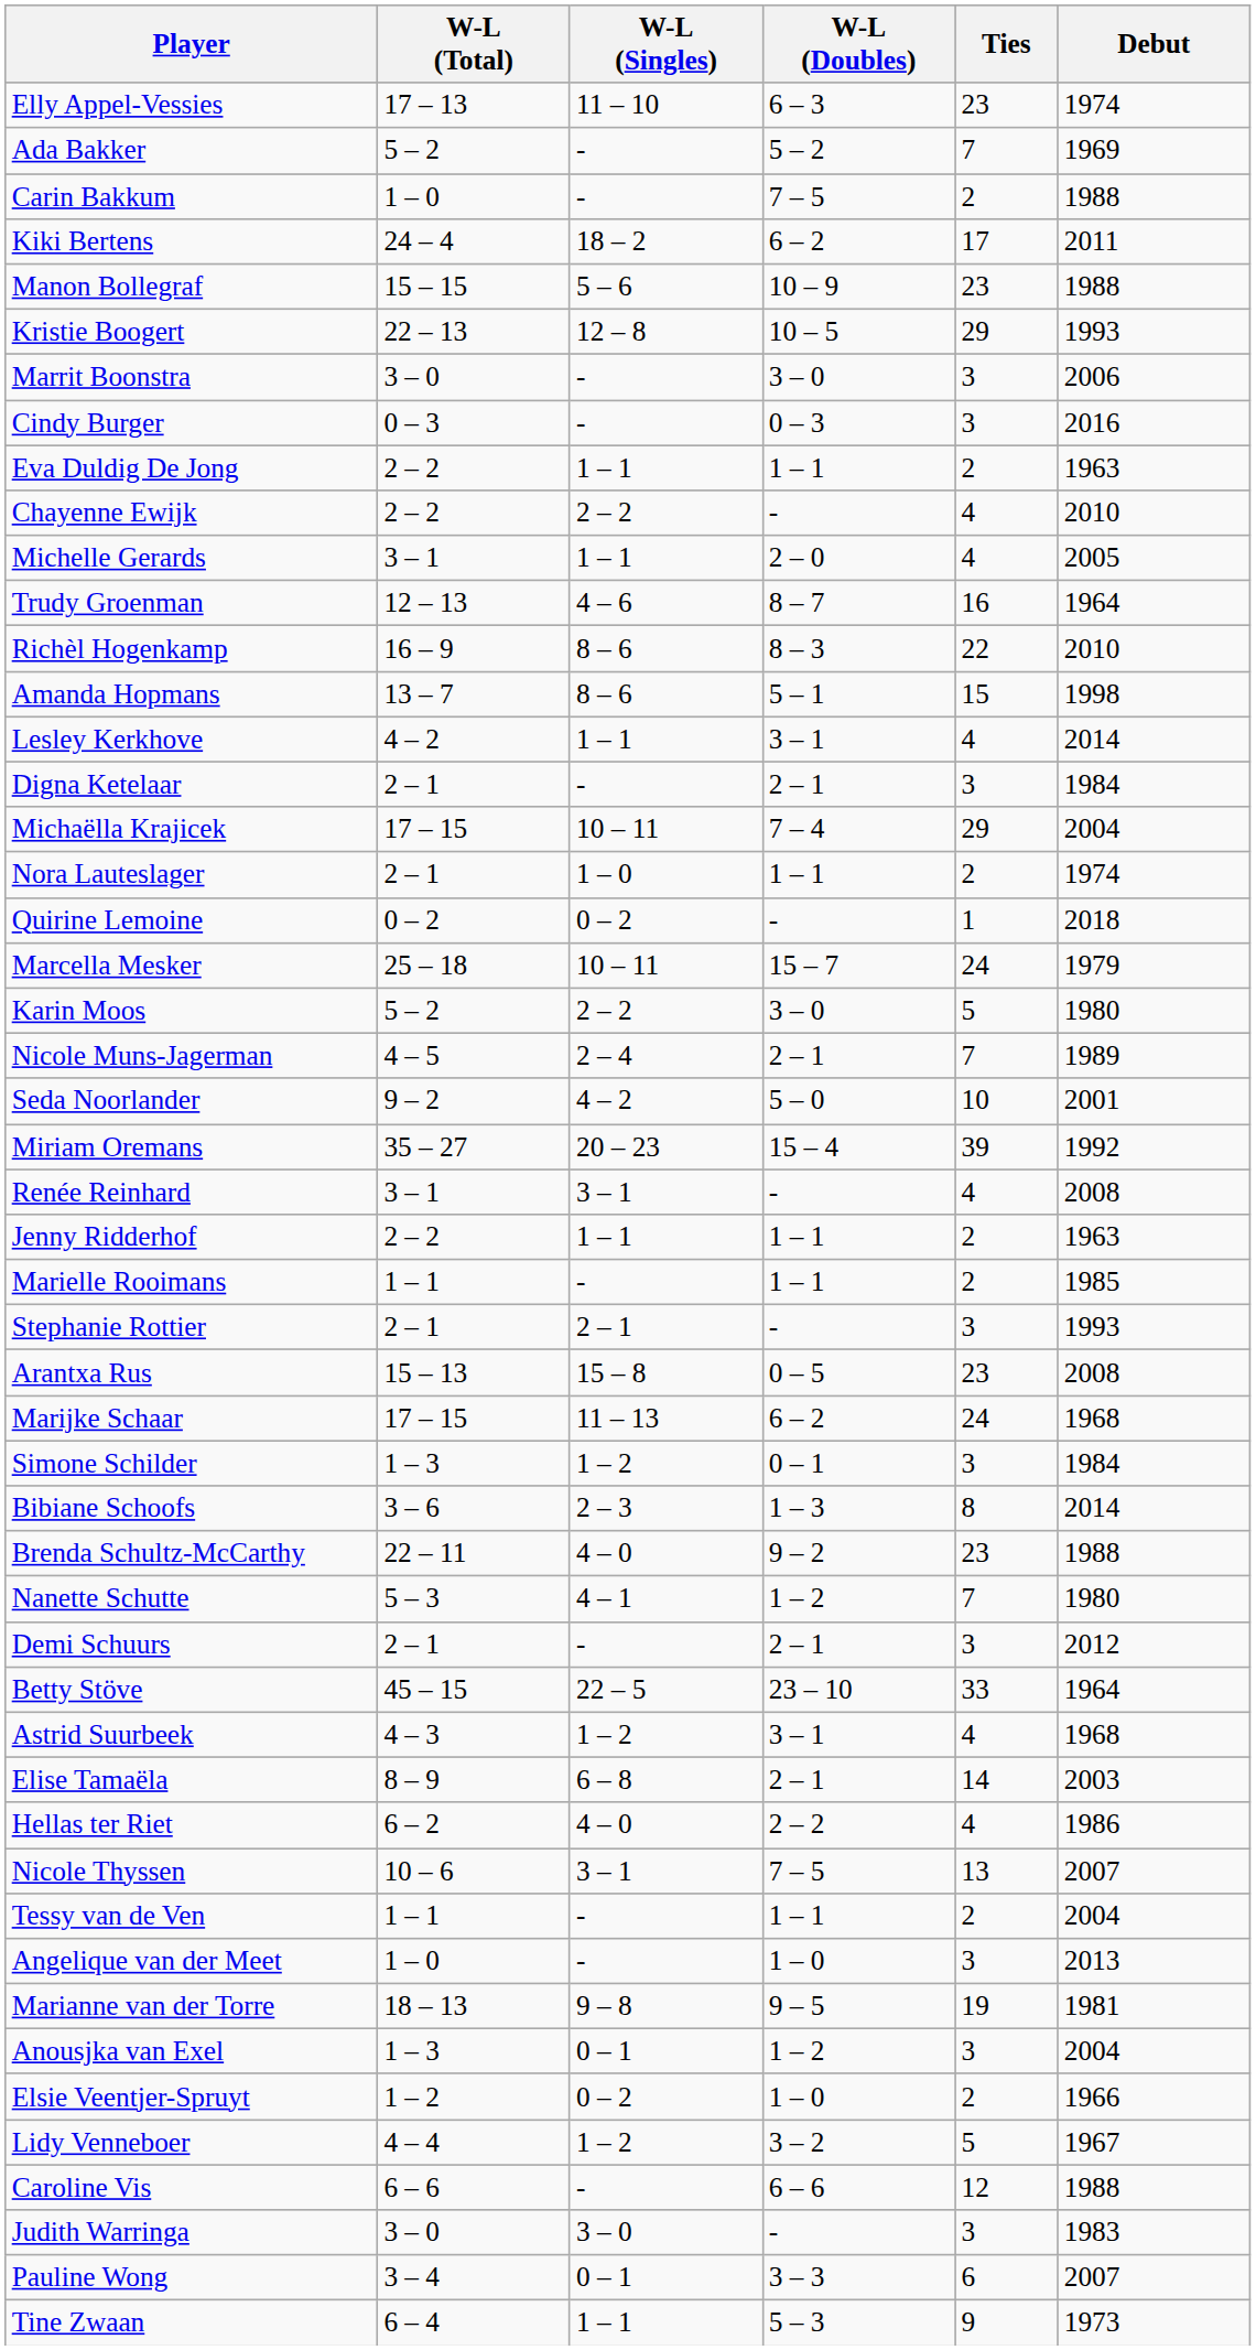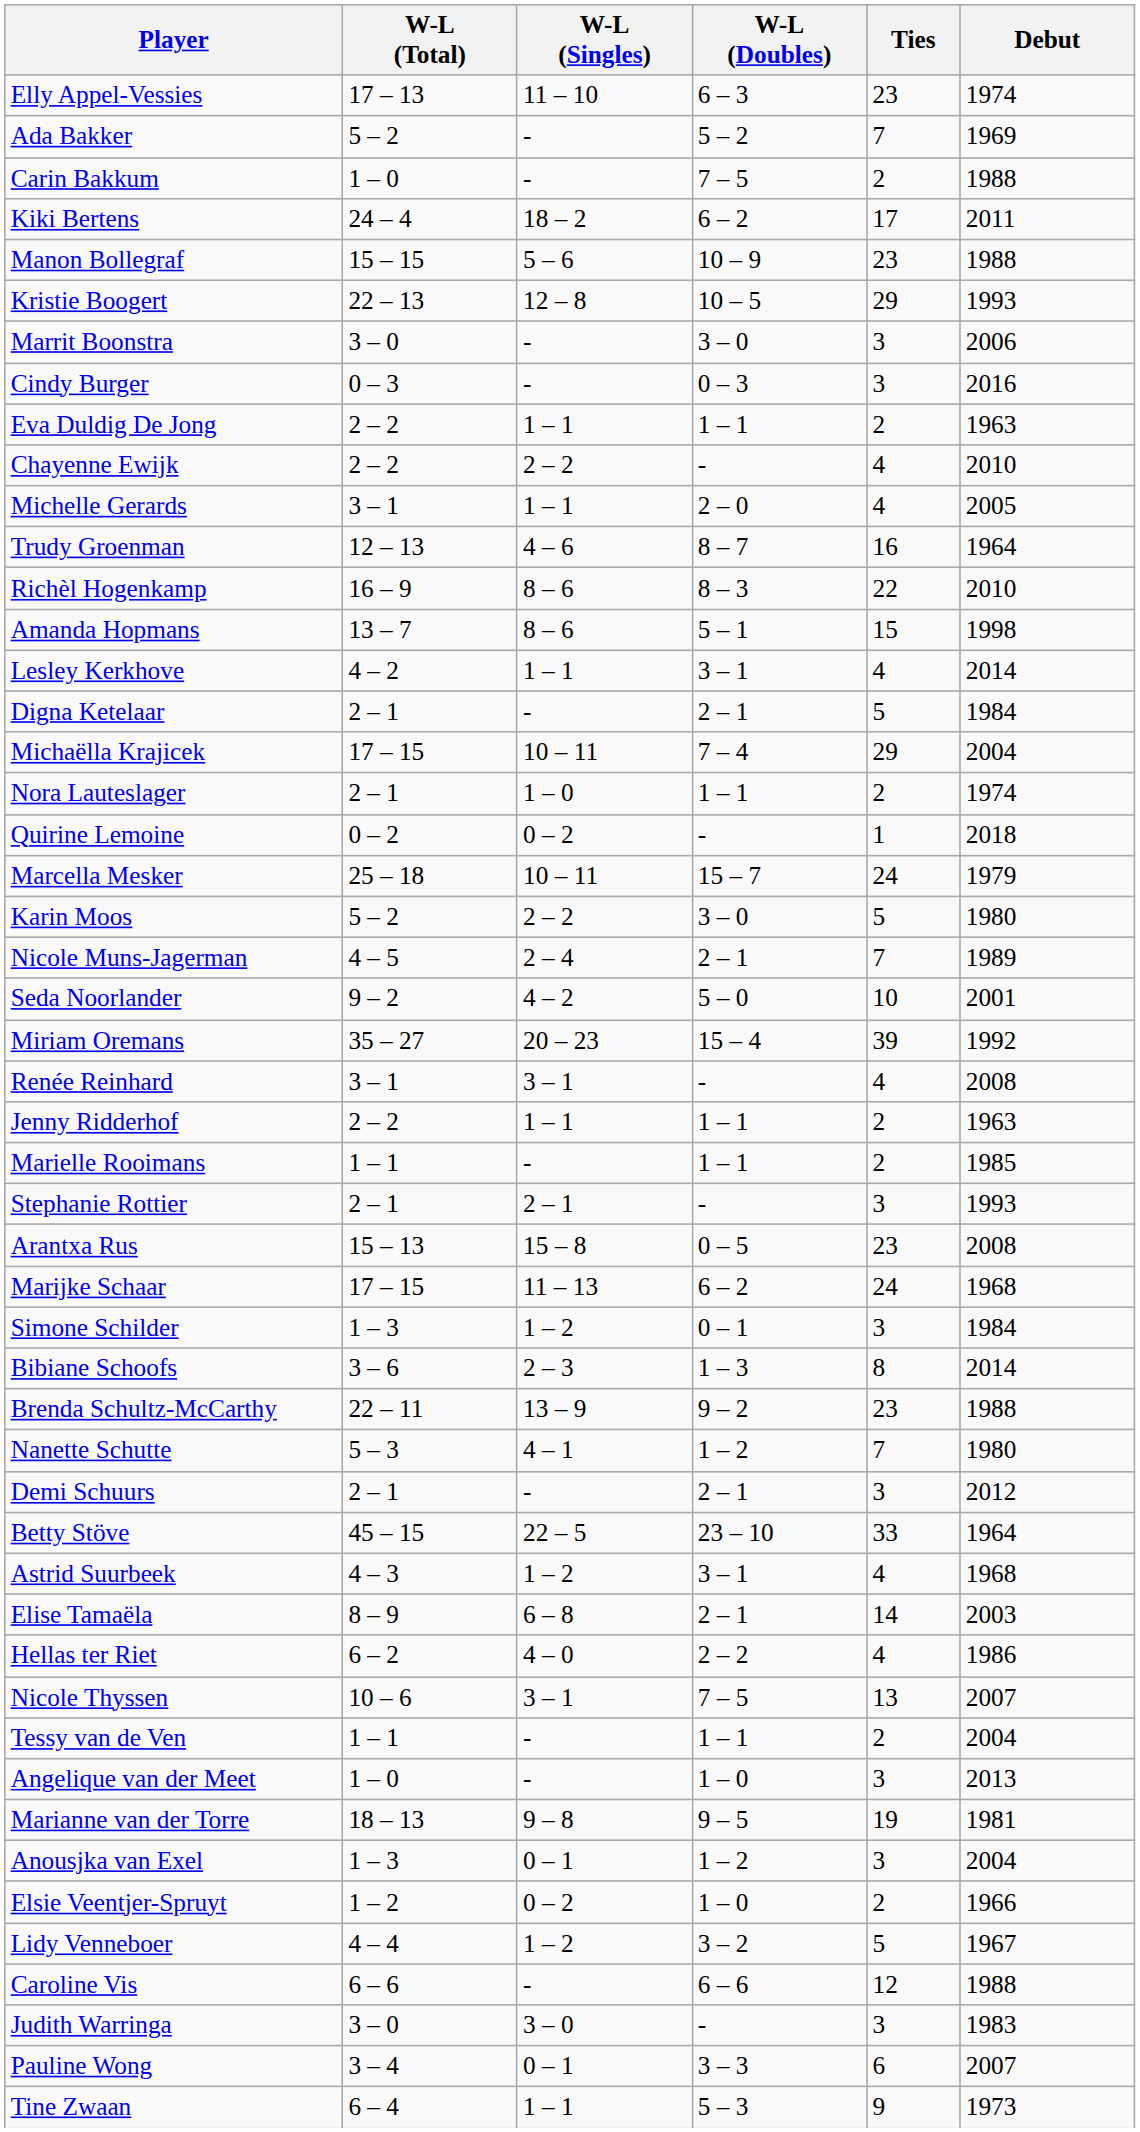Digna Ketelaar | Ties: 3 -> 5
Brenda Schultz-McCarthy | W-L (Singles): 4 – 0 -> 13 – 9
